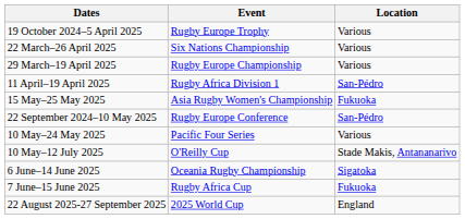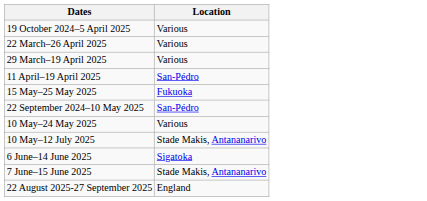- column: Event | Rugby Europe Trophy | Six Nations Championship | Rugby Europe Championship | Rugby Africa Division 1 | Asia Rugby Women's Championship | Rugby Europe Conference | Pacific Four Series | O'Reilly Cup | Oceania Rugby Championship | Rugby Africa Cup | 2025 World Cup
7 June–15 June 2025 | Location: Fukuoka -> Stade Makis, Antananarivo
